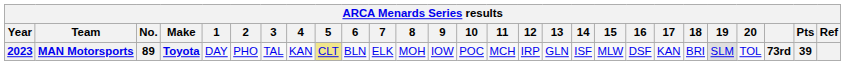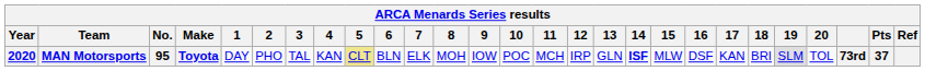MAN Motorsports | Year: 2023 -> 2020
MAN Motorsports | No.: 89 -> 95
MAN Motorsports | 14: normal -> bold
MAN Motorsports | Pts: 39 -> 37
